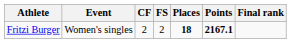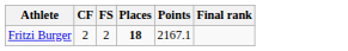- column: Event | Women's singles
Fritzi Burger | Points: bold -> normal
